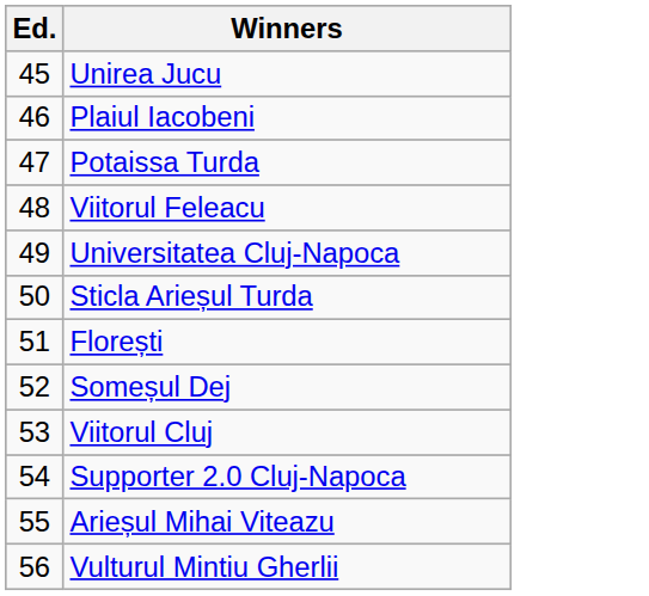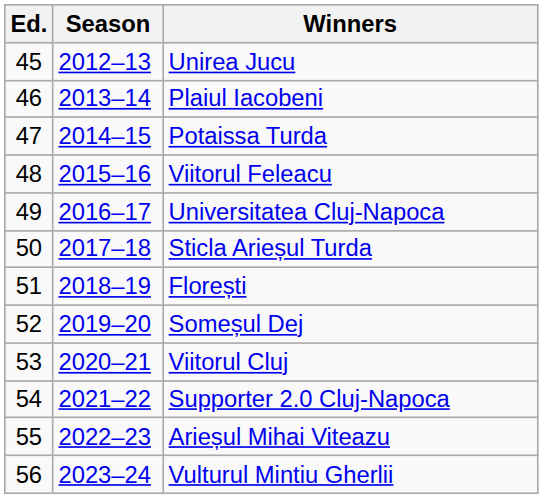+ column: Season | 2012–13 | 2013–14 | 2014–15 | 2015–16 | 2016–17 | 2017–18 | 2018–19 | 2019–20 | 2020–21 | 2021–22 | 2022–23 | 2023–24
